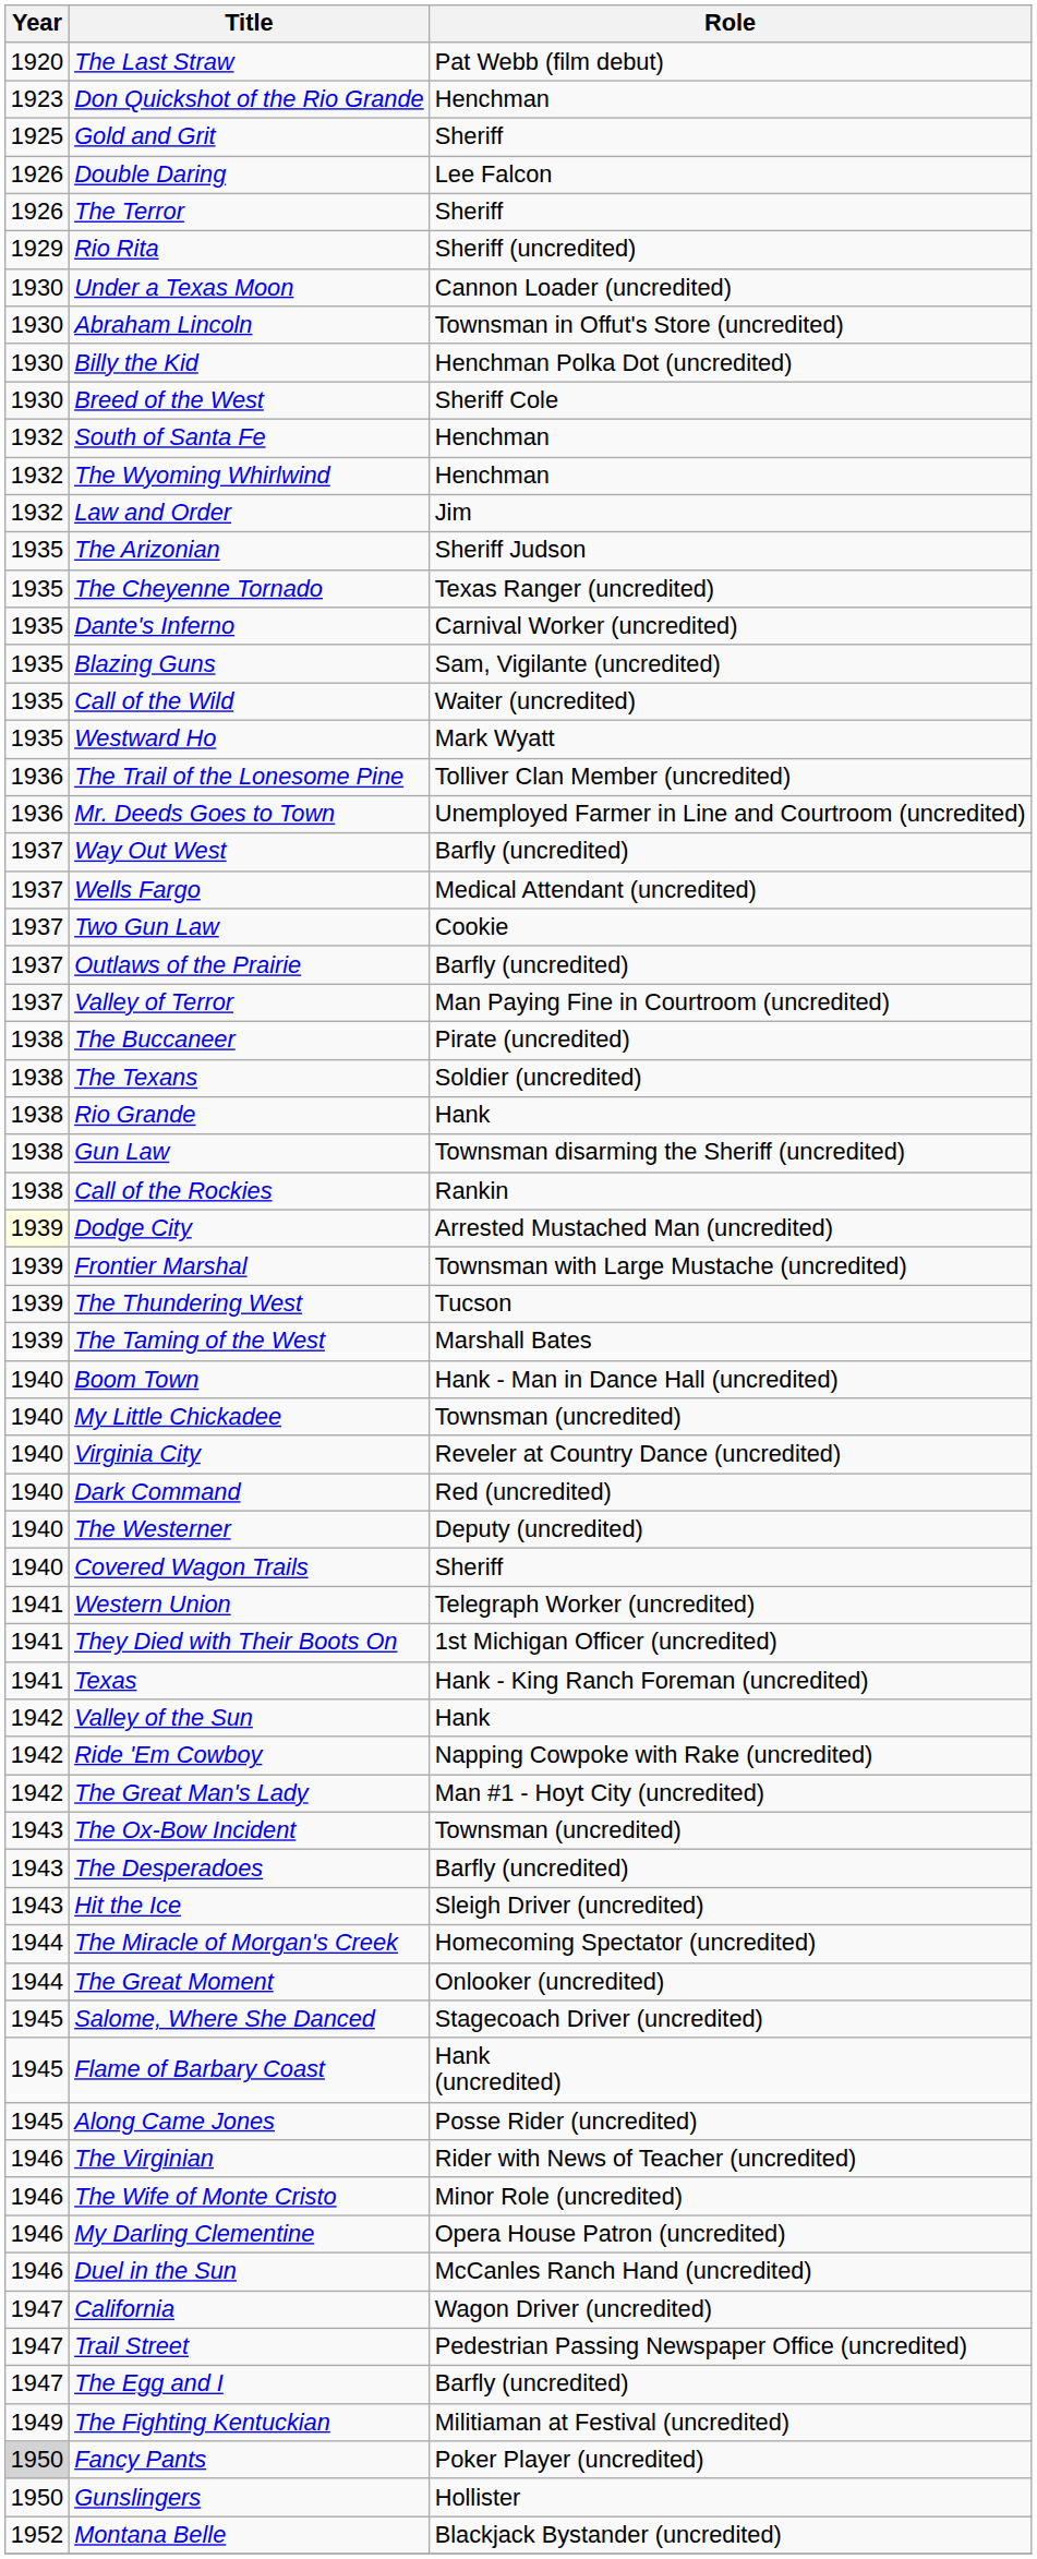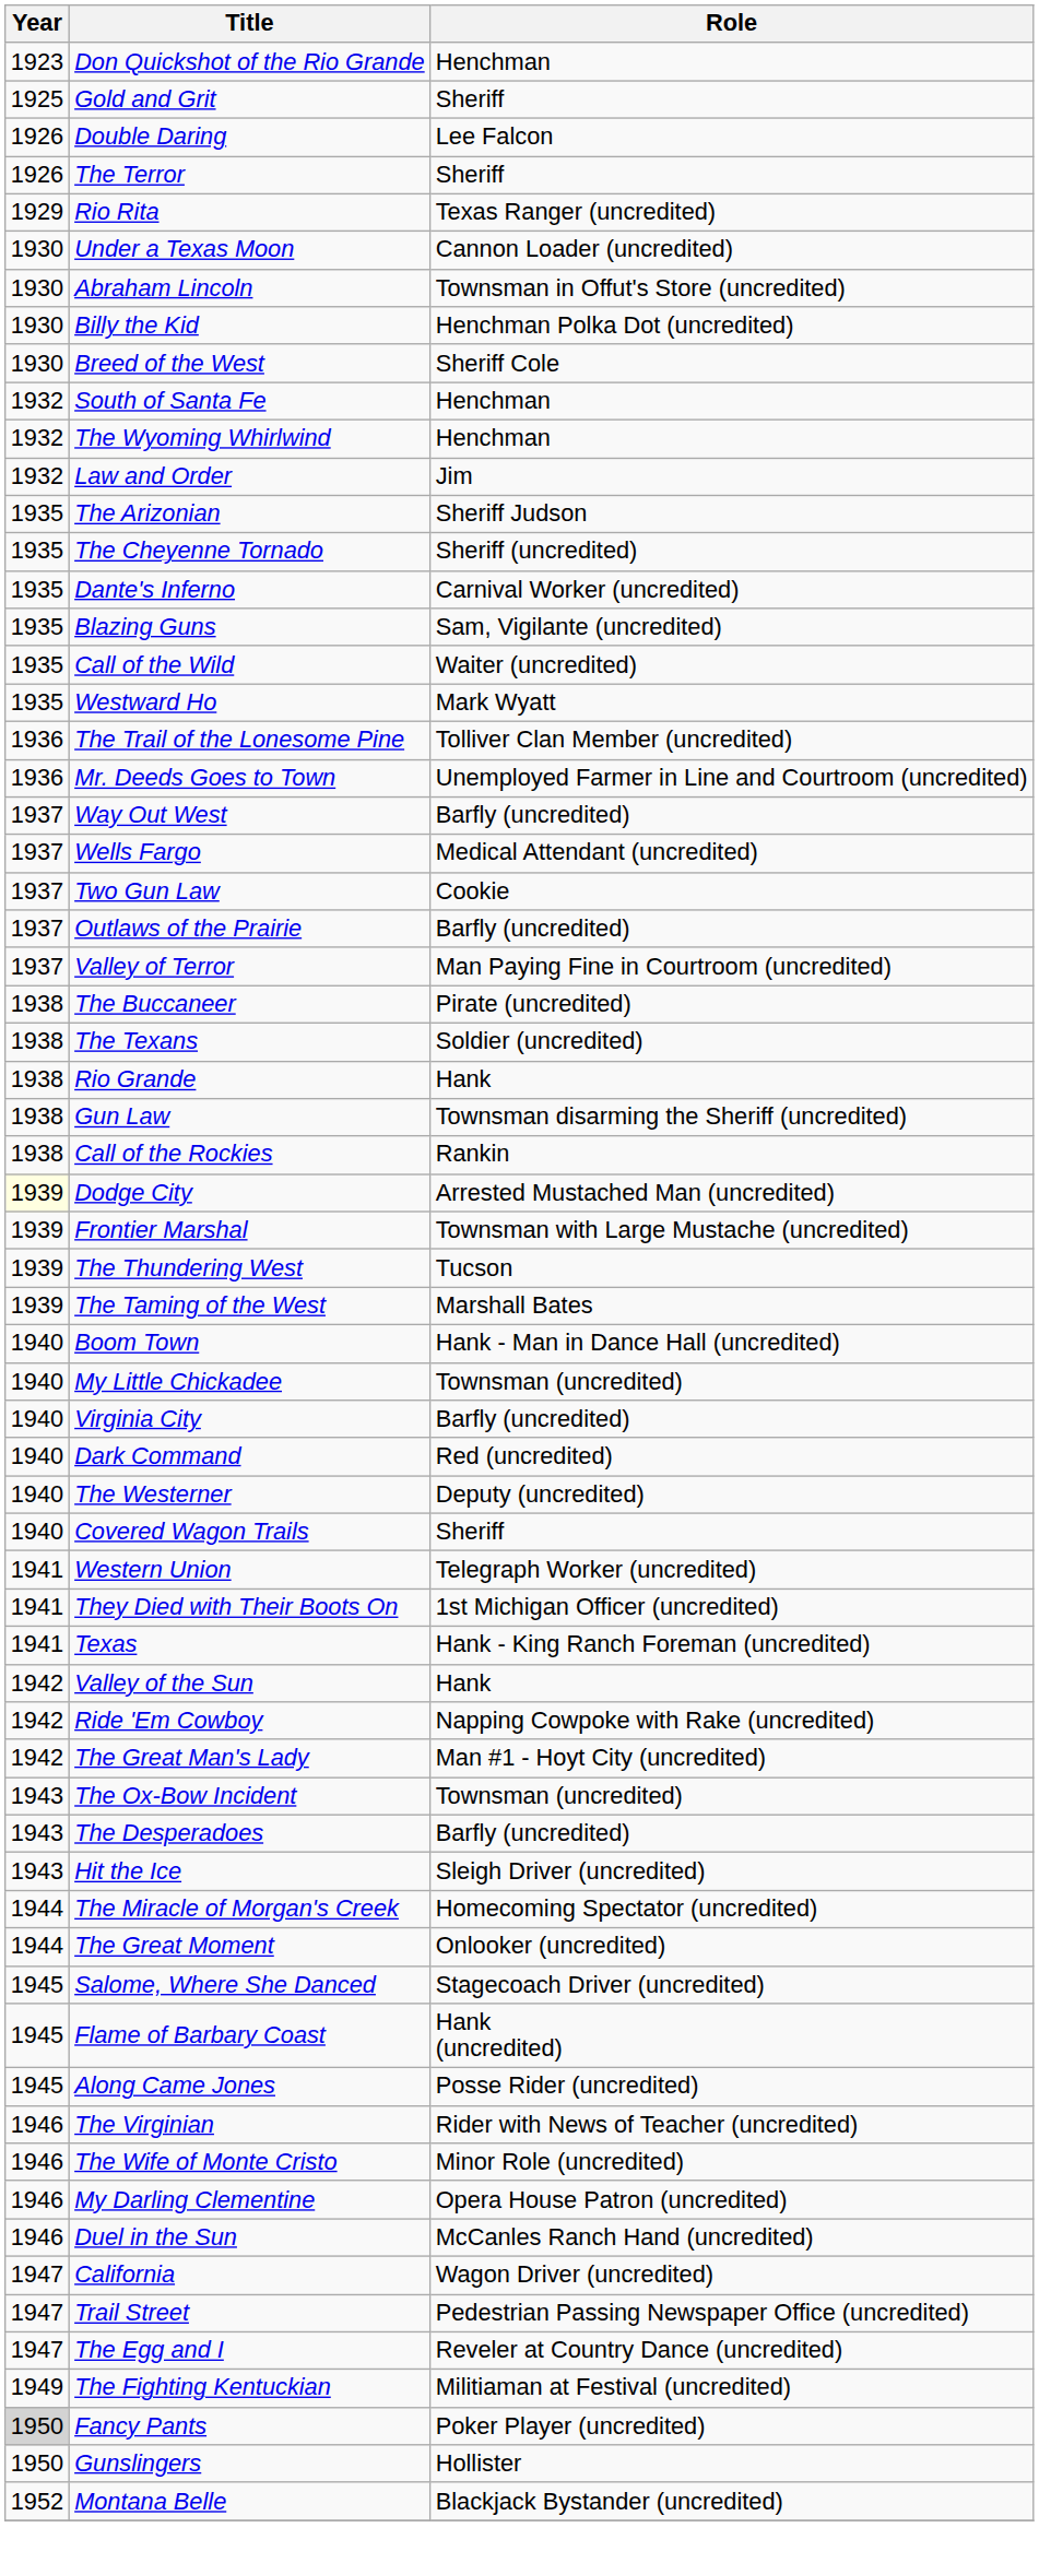- row: 1920 | The Last Straw | Pat Webb (film debut)
Rio Rita | Role: Sheriff (uncredited) -> Texas Ranger (uncredited)
The Cheyenne Tornado | Role: Texas Ranger (uncredited) -> Sheriff (uncredited)
Virginia City | Role: Reveler at Country Dance (uncredited) -> Barfly (uncredited)
The Egg and I | Role: Barfly (uncredited) -> Reveler at Country Dance (uncredited)
